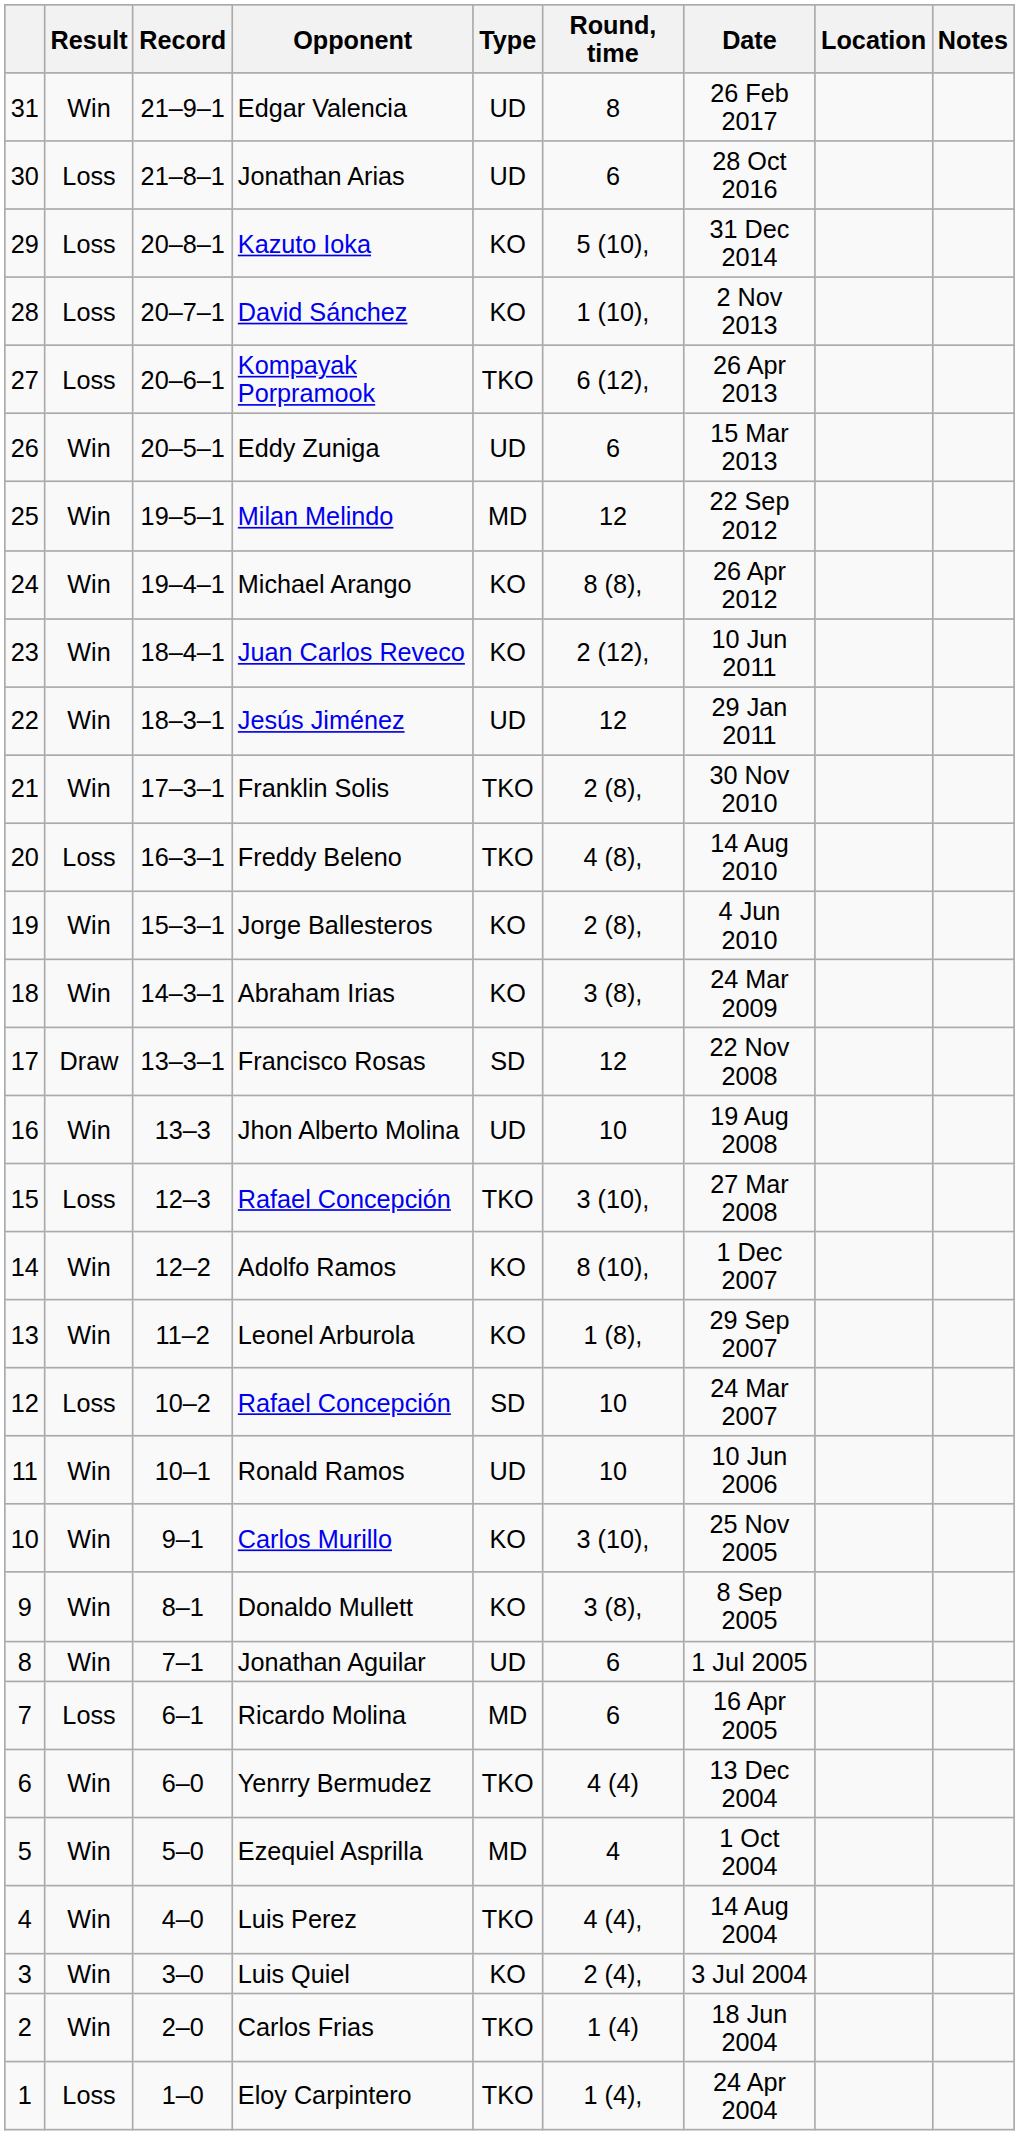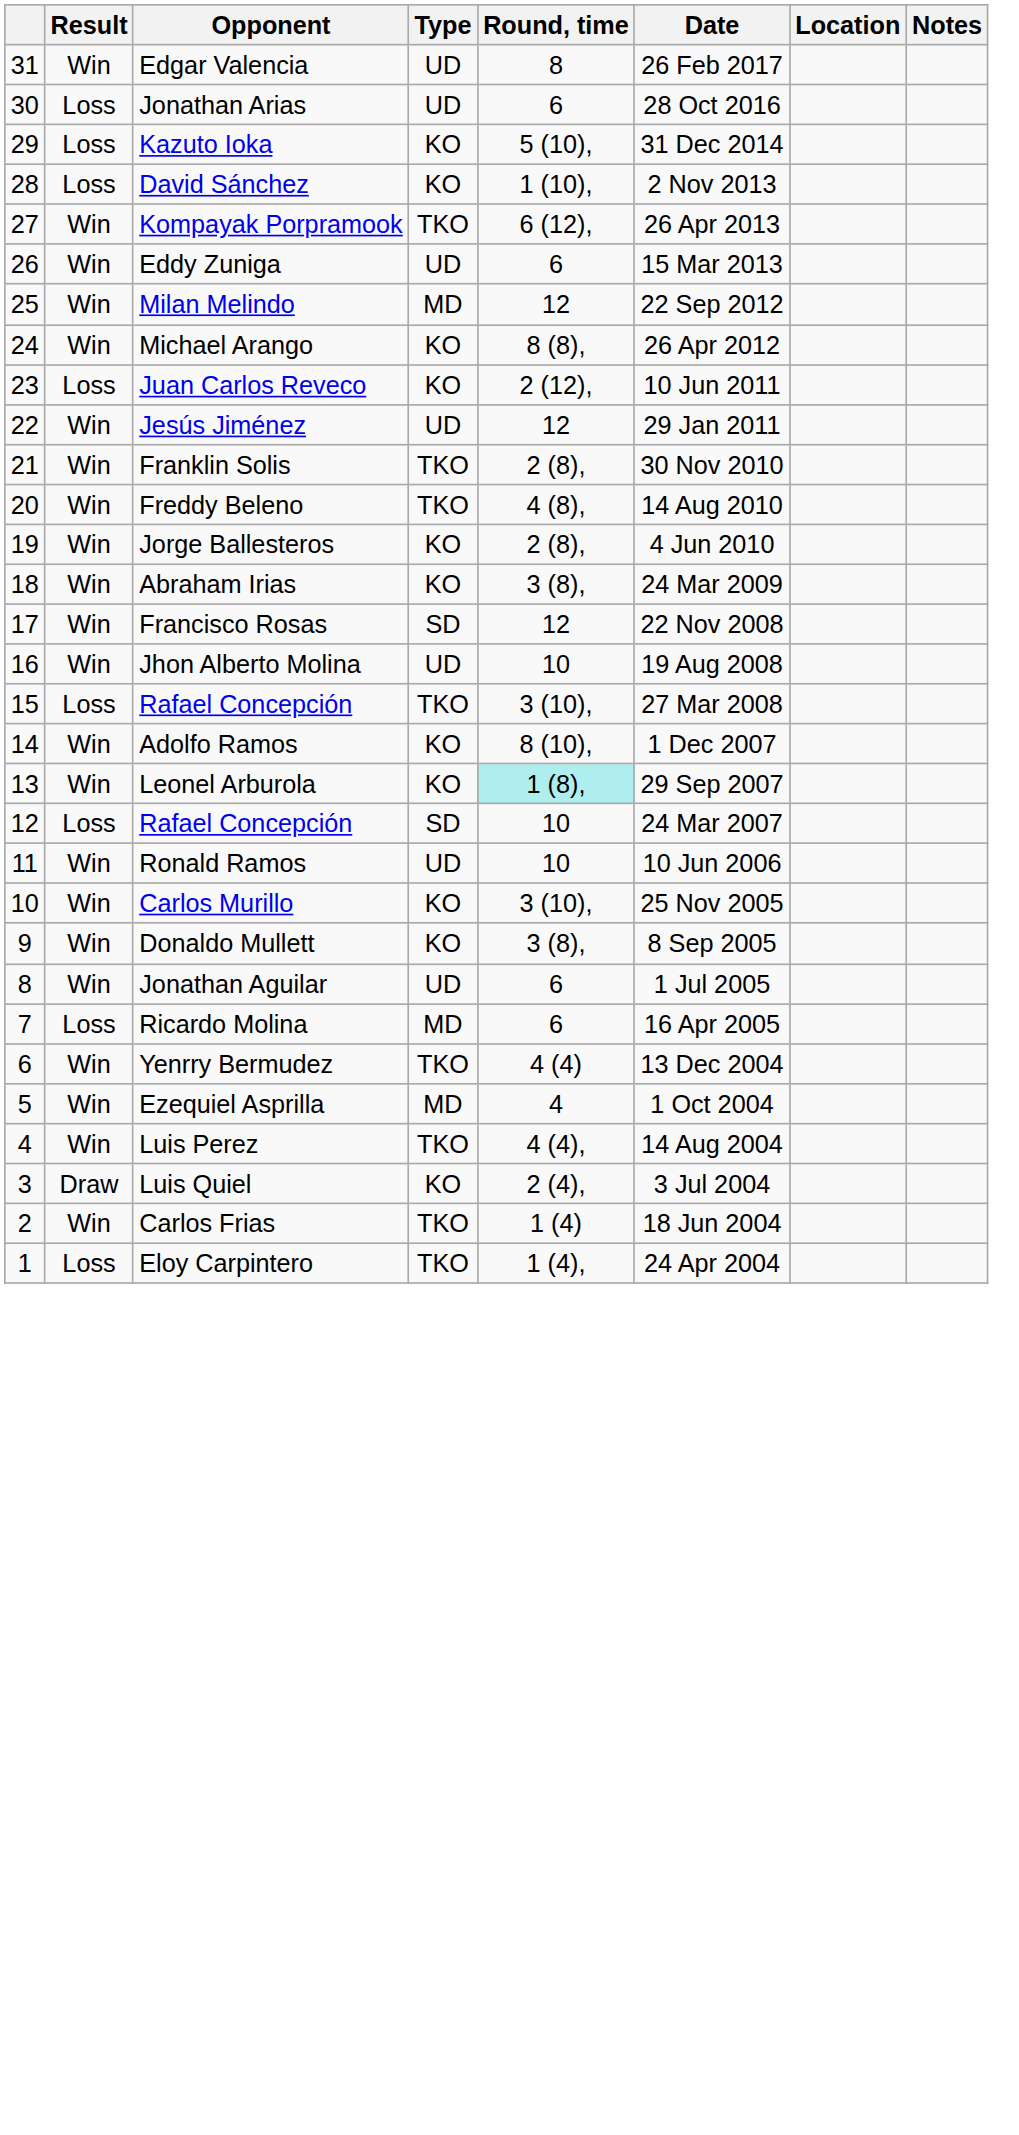- column: Record | 21–9–1 | 21–8–1 | 20–8–1 | 20–7–1 | 20–6–1 | 20–5–1 | 19–5–1 | 19–4–1 | 18–4–1 | 18–3–1 | 17–3–1 | 16–3–1 | 15–3–1 | 14–3–1 | 13–3–1 | 13–3 | 12–3 | 12–2 | 11–2 | 10–2 | 10–1 | 9–1 | 8–1 | 7–1 | 6–1 | 6–0 | 5–0 | 4–0 | 3–0 | 2–0 | 1–0
Kompayak Porpramook | Result: Loss -> Win
Juan Carlos Reveco | Result: Win -> Loss
Freddy Beleno | Result: Loss -> Win
Francisco Rosas | Result: Draw -> Win
Leonel Arburola | Round, time: no background -> paleturquoise background
Luis Quiel | Result: Win -> Draw
